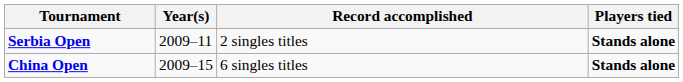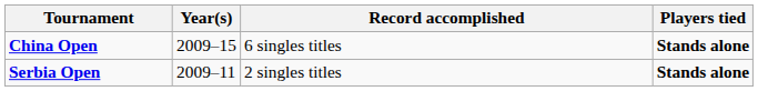rows swapped: China Open <-> Serbia Open
